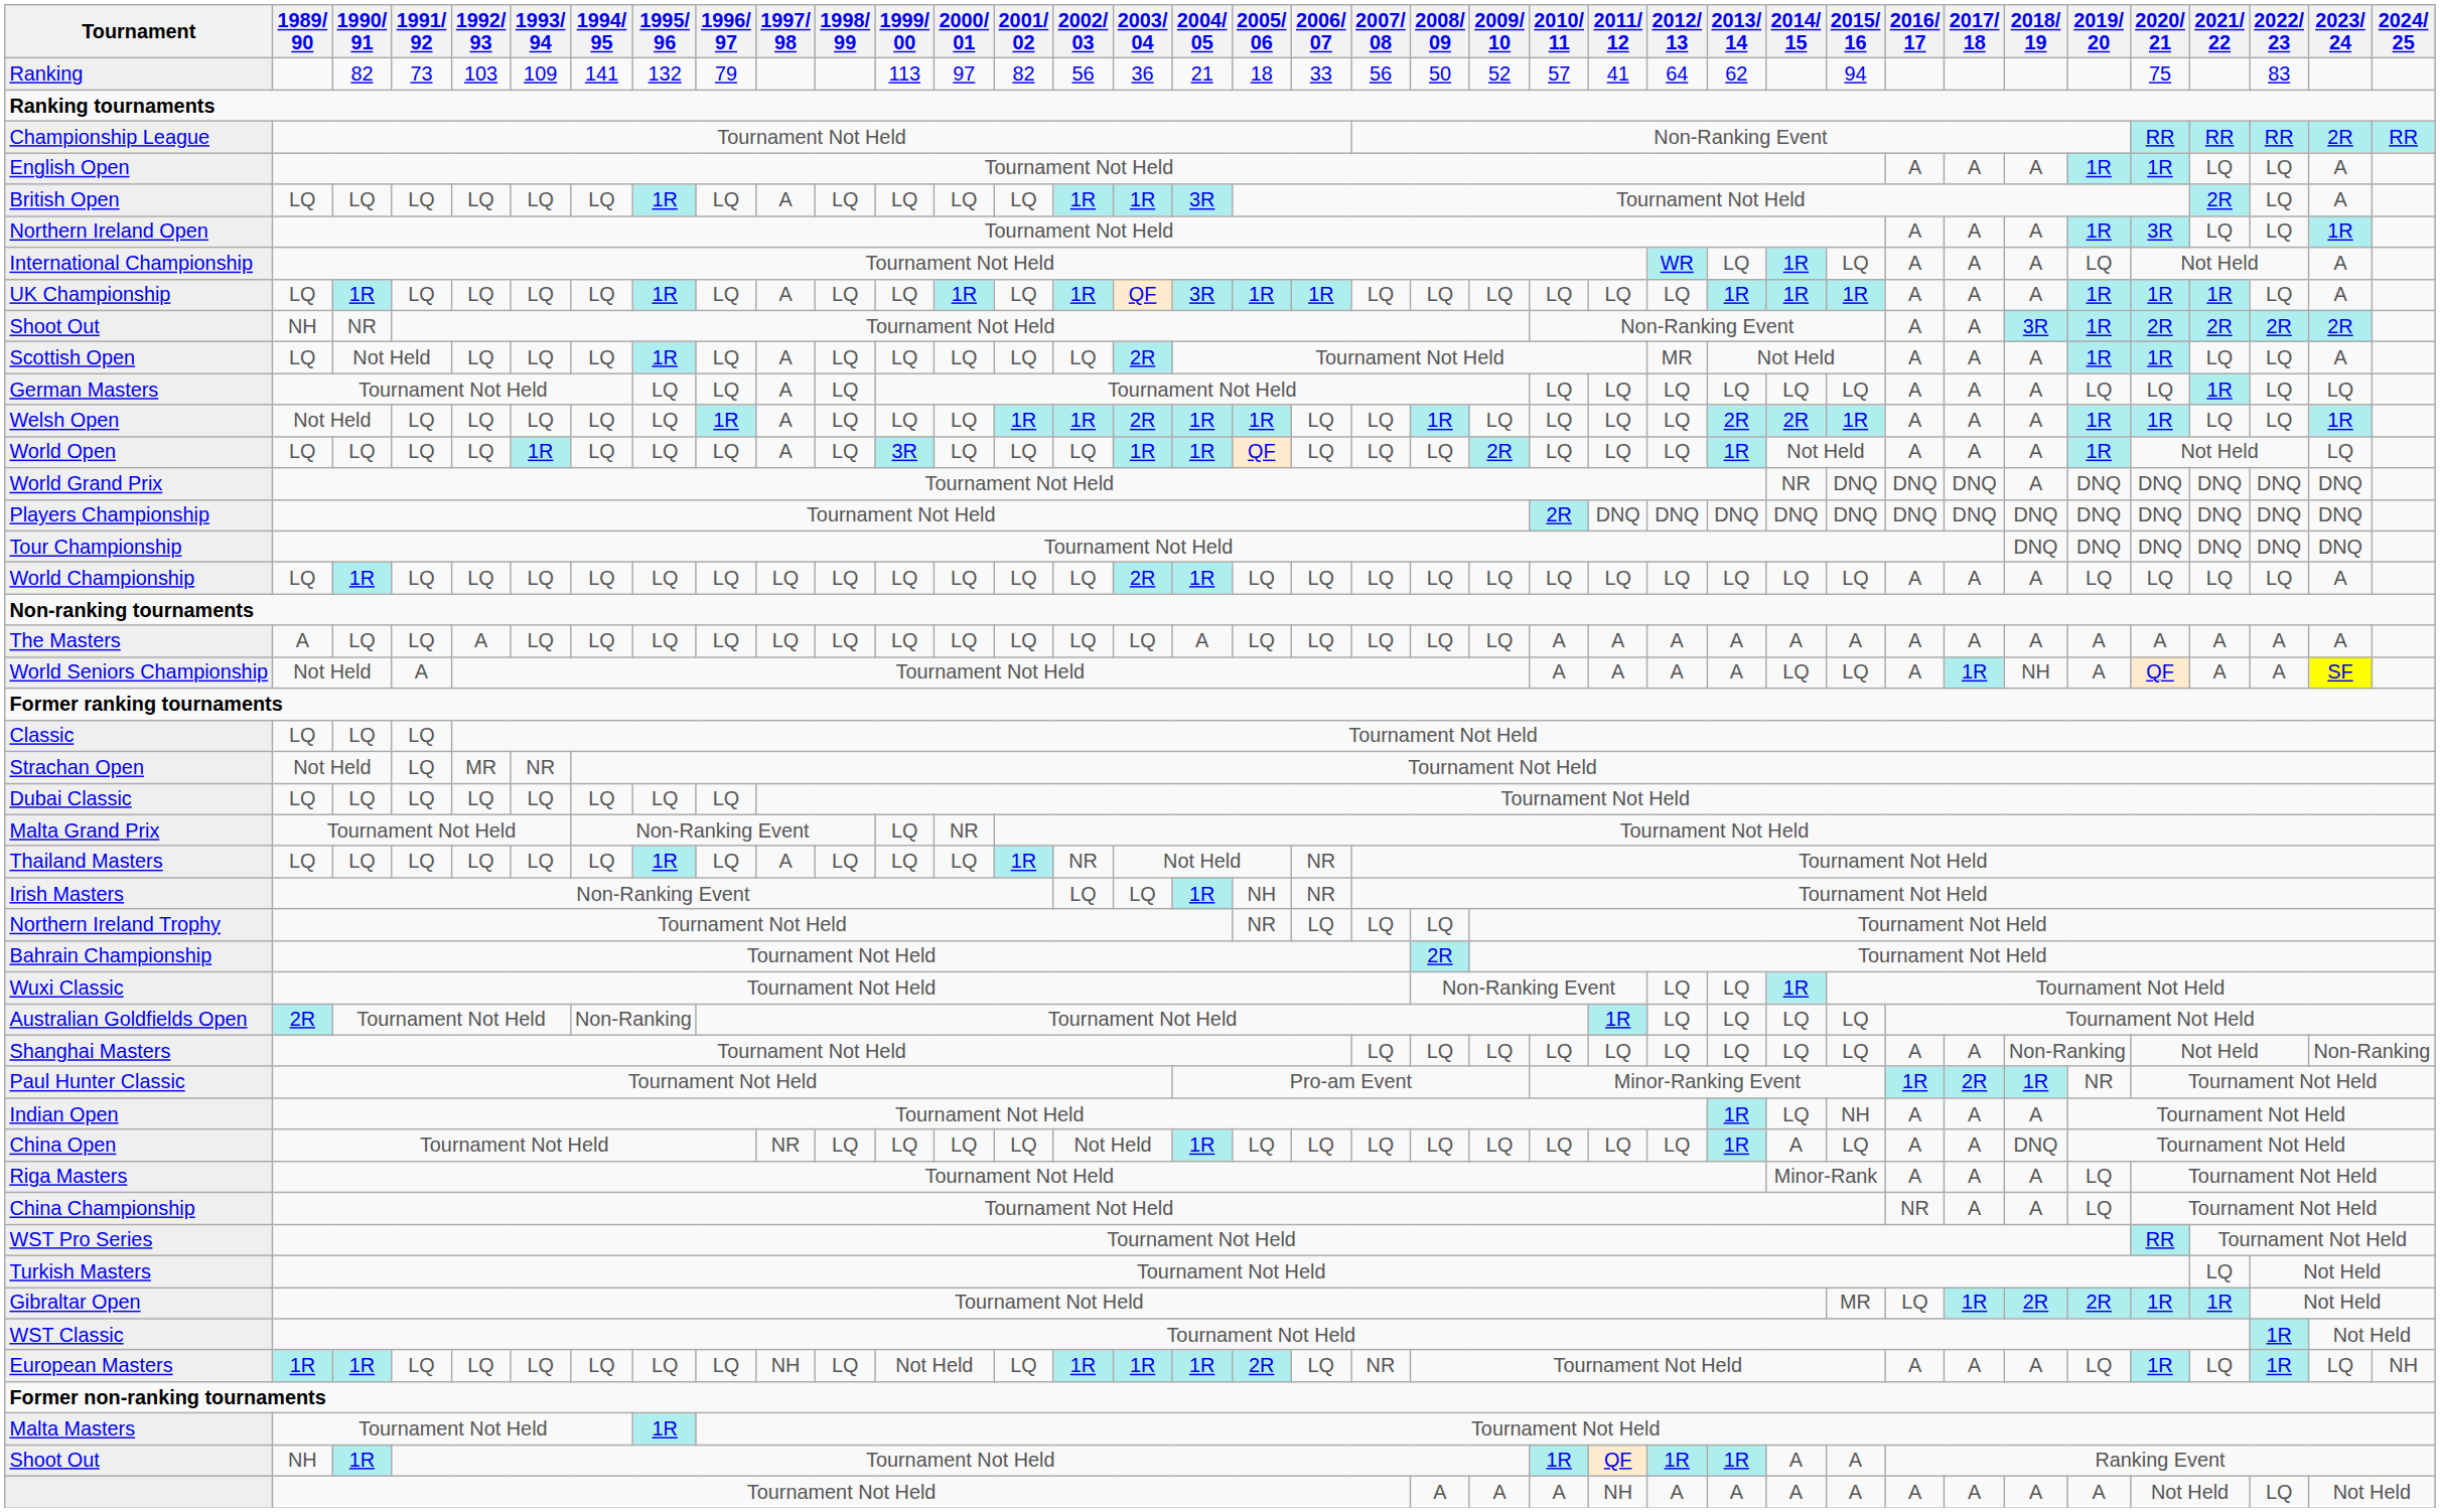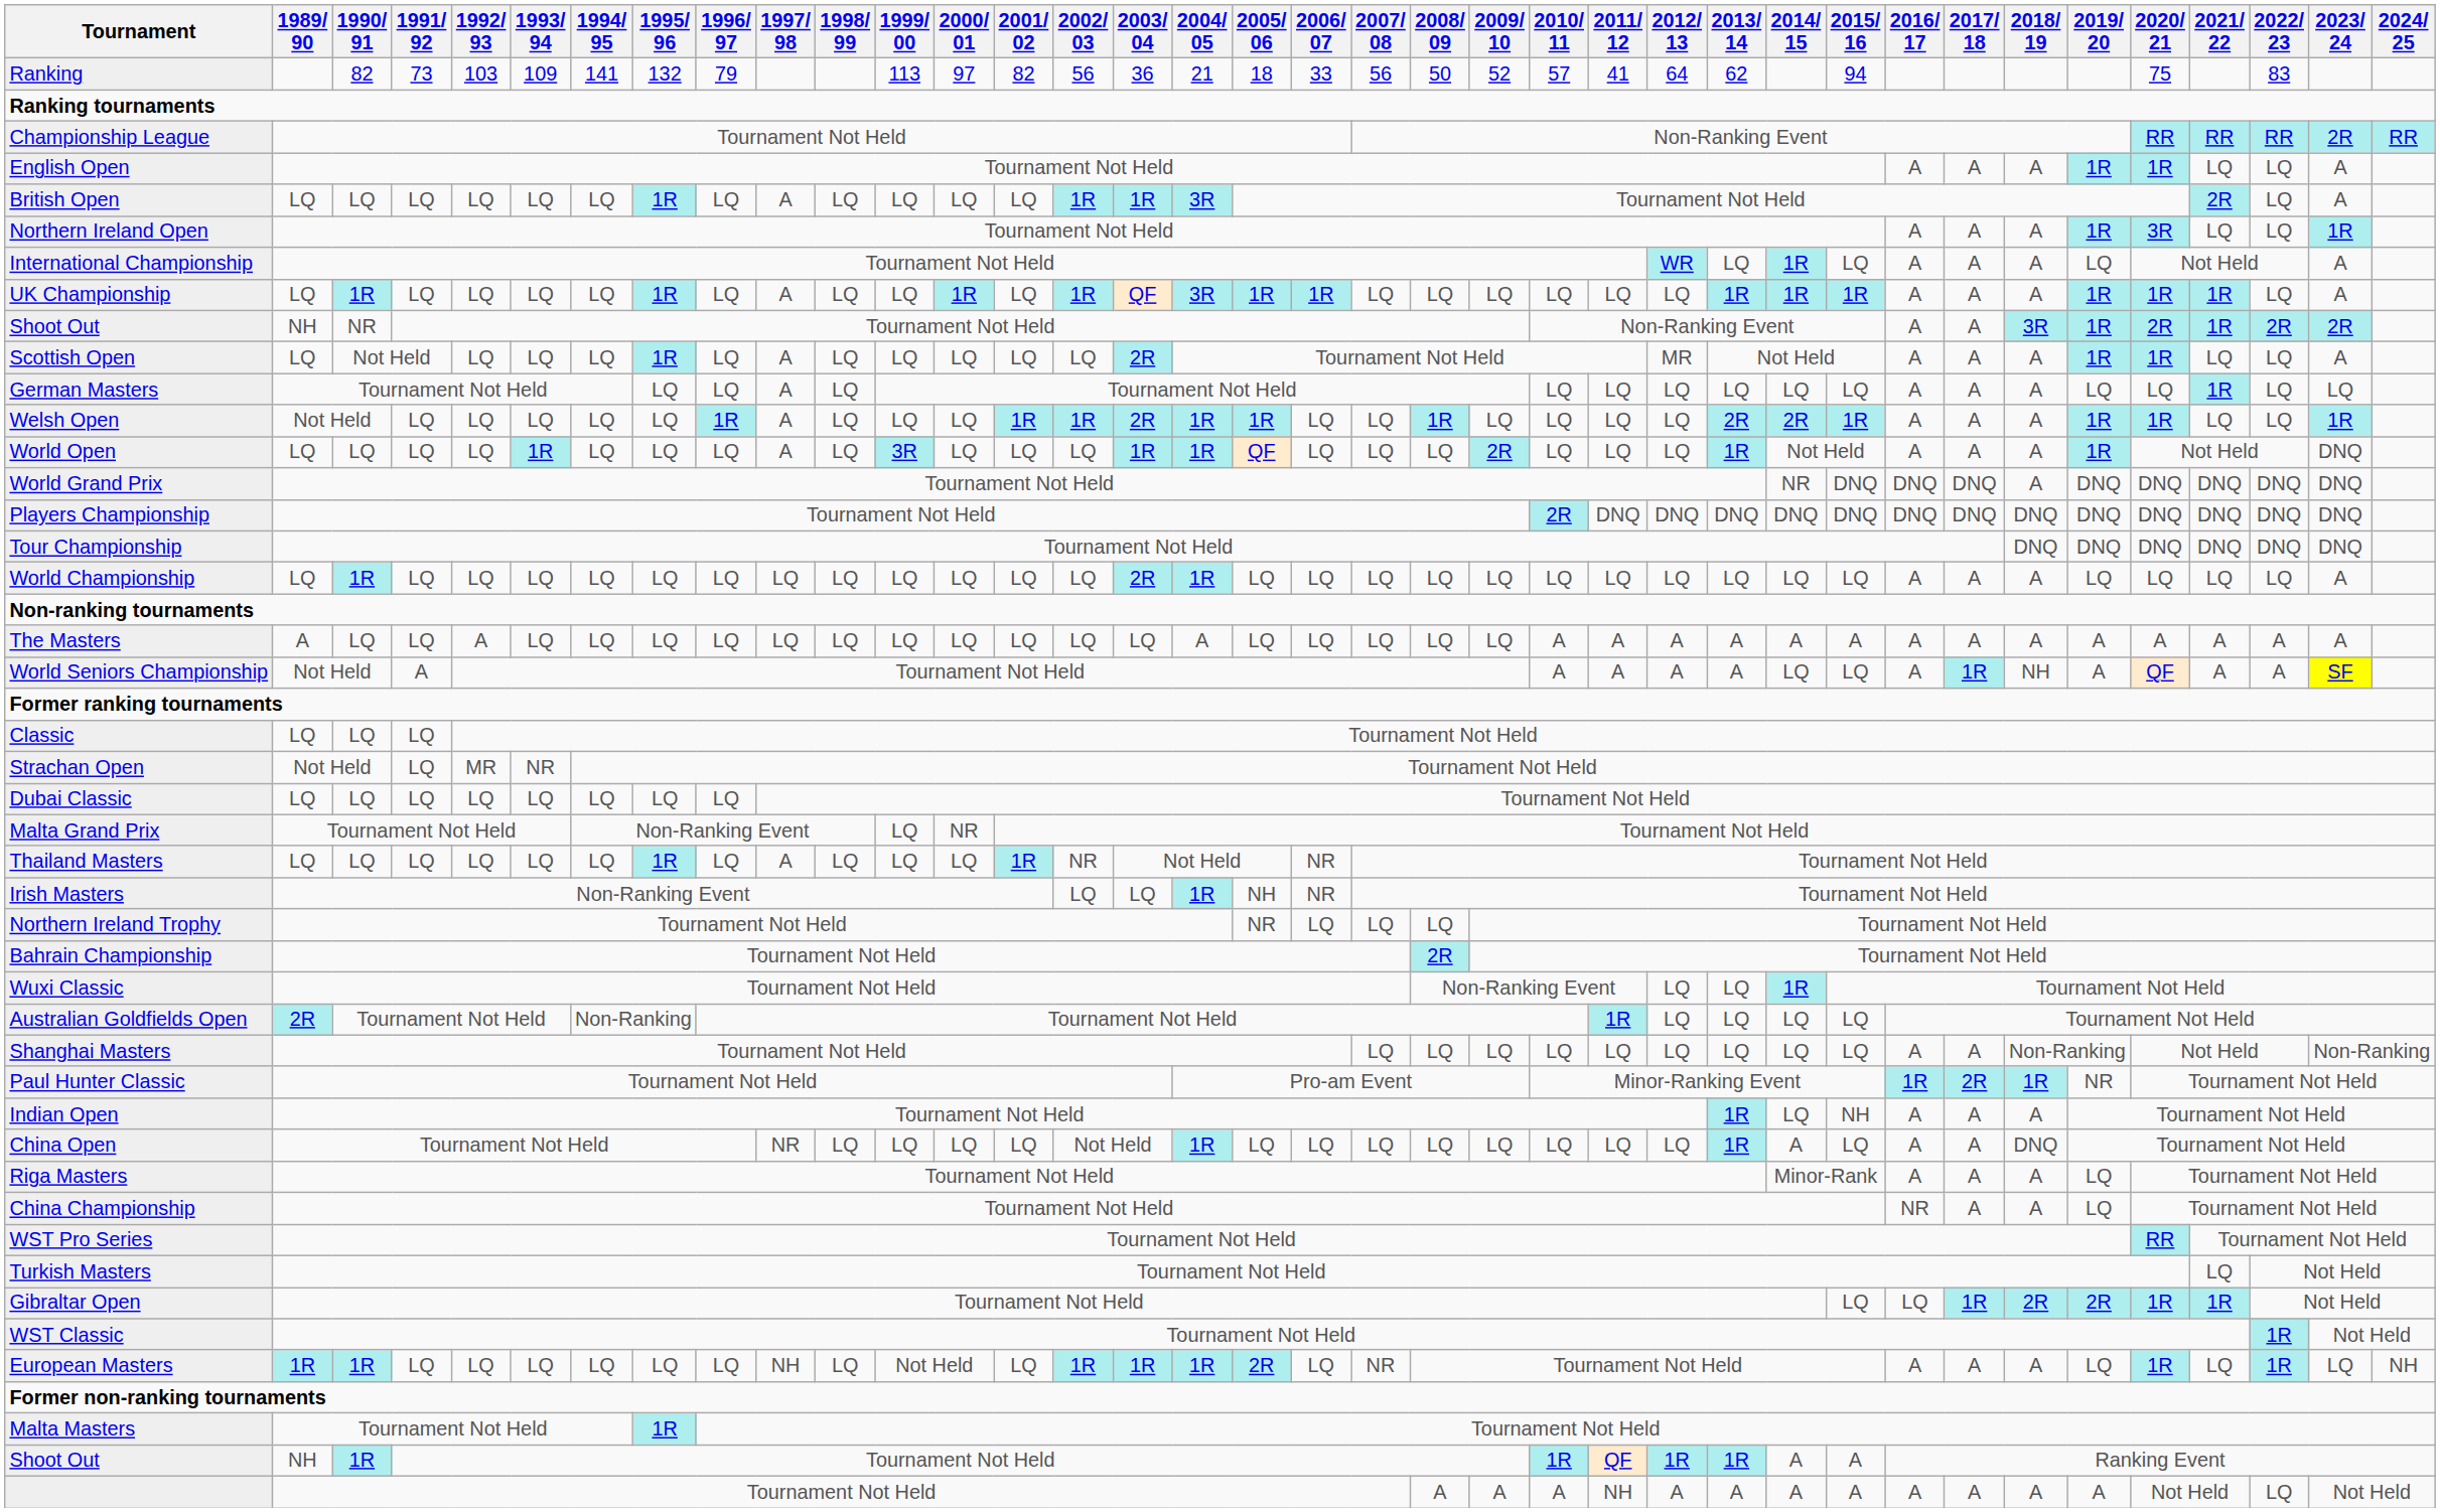Shoot Out / NR | 2021/ 22: 2R -> 1R
World Open | 2023/ 24: LQ -> DNQ
Gibraltar Open | 2015/ 16: MR -> LQ
